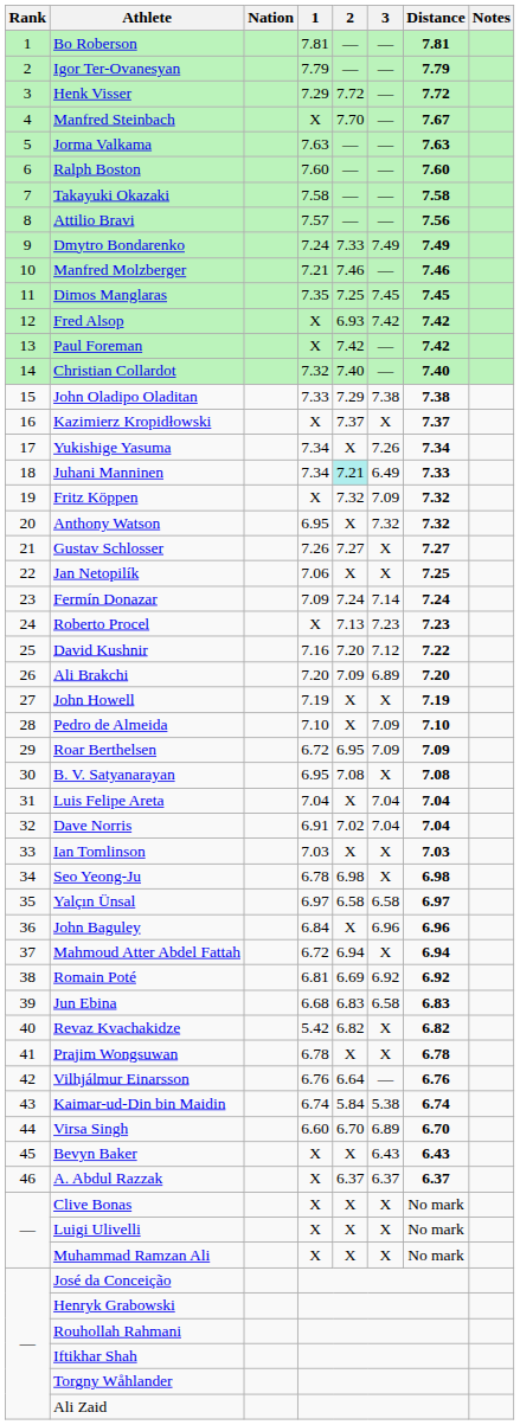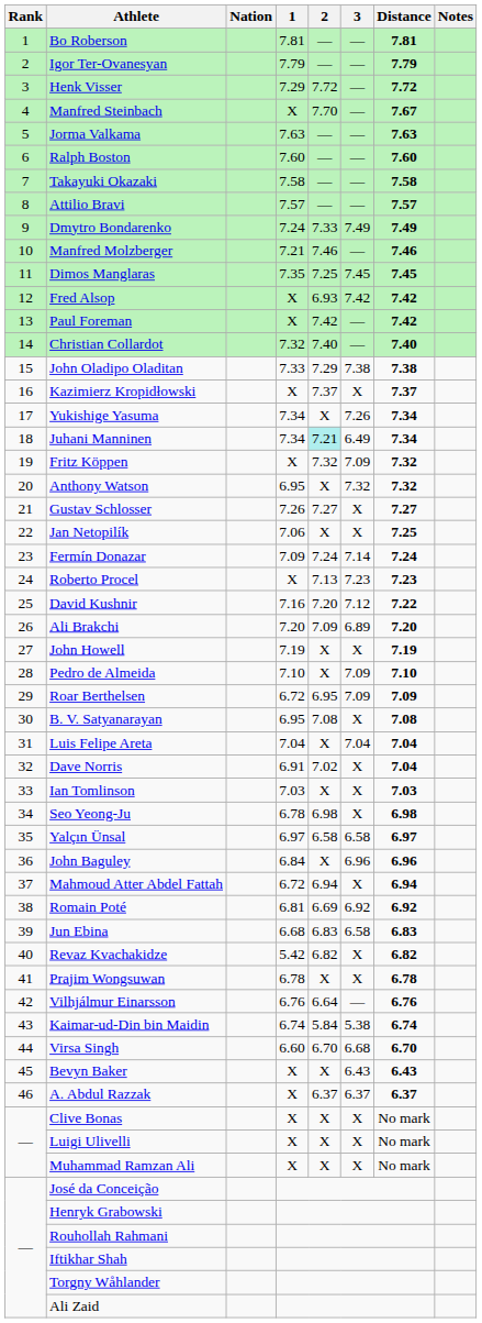Attilio Bravi | Distance: 7.56 -> 7.57
Juhani Manninen | Distance: 7.33 -> 7.34
Dave Norris | 3: 7.04 -> X
Virsa Singh | 3: 6.89 -> 6.68
